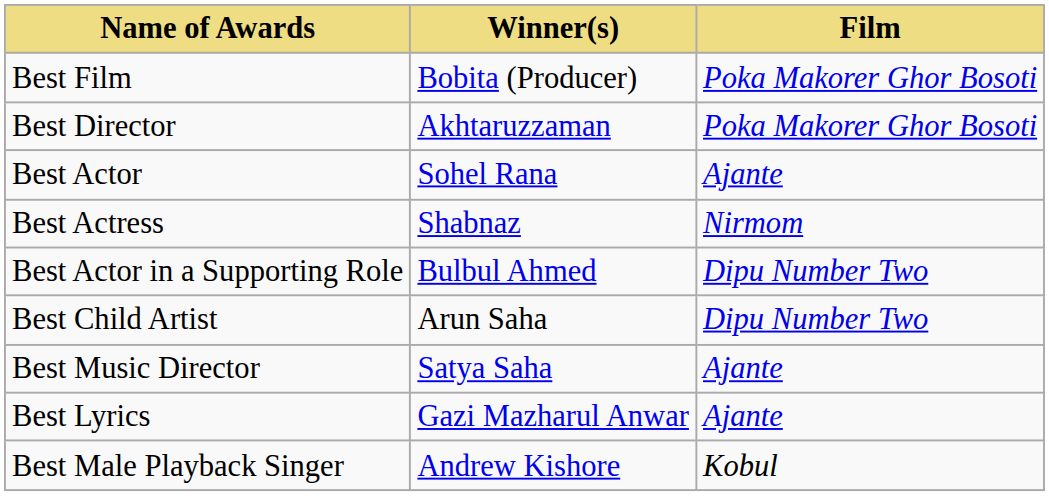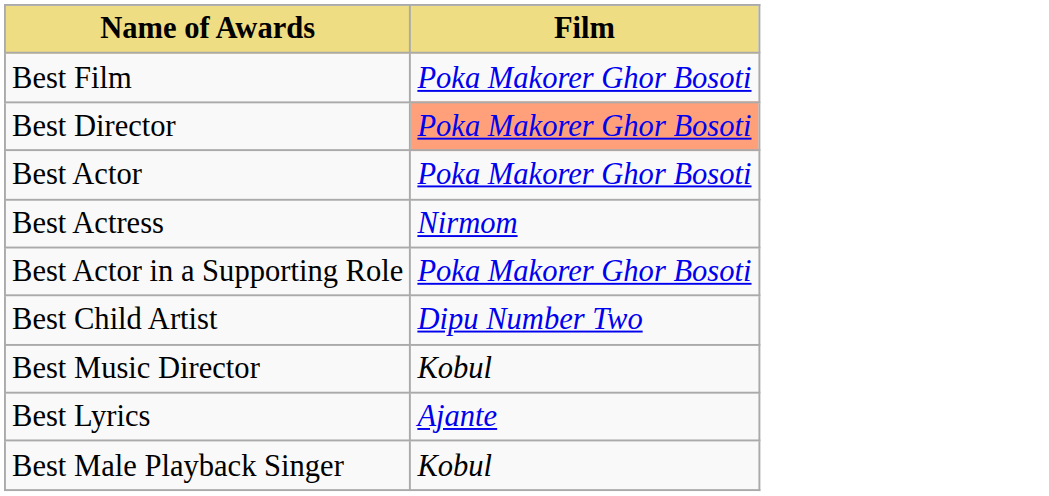- column: Winner(s) | Bobita (Producer) | Akhtaruzzaman | Sohel Rana | Shabnaz | Bulbul Ahmed | Arun Saha | Satya Saha | Gazi Mazharul Anwar | Andrew Kishore
Best Director | Film: no background -> lightsalmon background
Best Actor | Film: Ajante -> Poka Makorer Ghor Bosoti
Best Actor in a Supporting Role | Film: Dipu Number Two -> Poka Makorer Ghor Bosoti
Best Music Director | Film: Ajante -> Kobul
